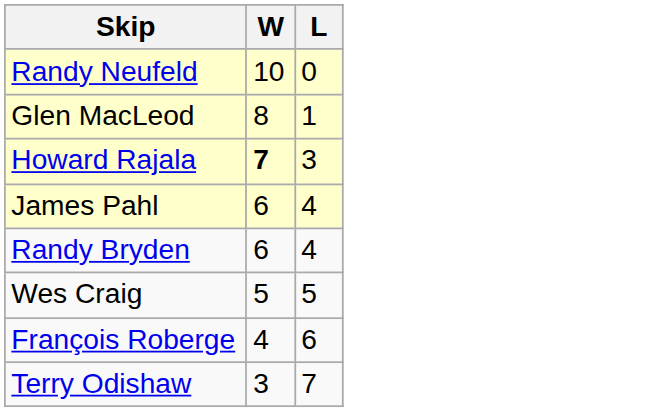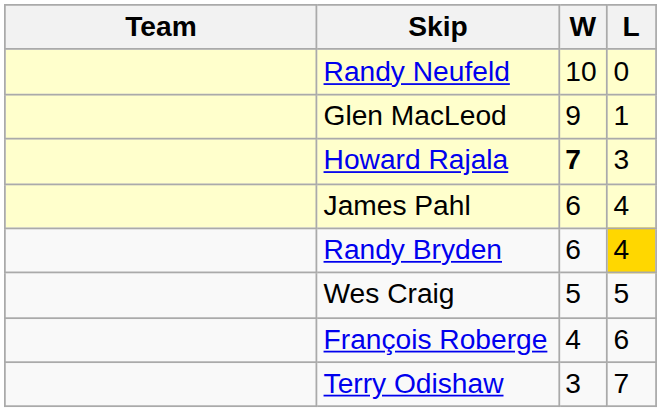+ column: Team
Glen MacLeod | W: 8 -> 9
Randy Bryden | L: no background -> gold background
